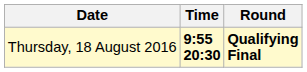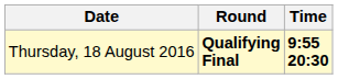columns swapped: Time <-> Round
